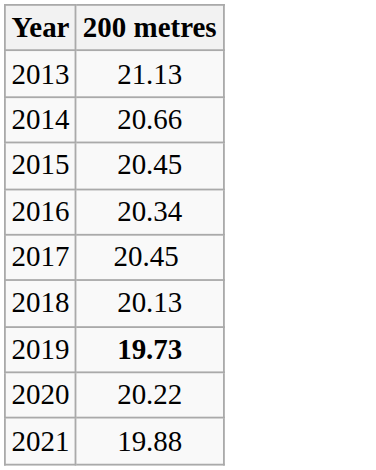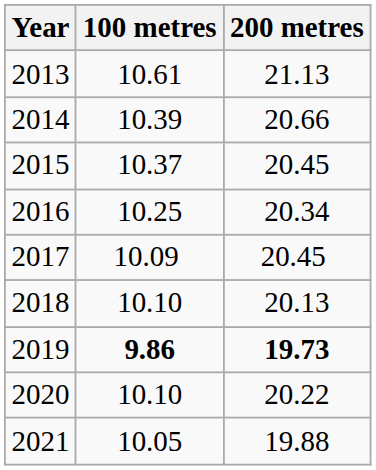+ column: 100 metres | 10.61 | 10.39 | 10.37 | 10.25 | 10.09 | 10.10 | 9.86 | 10.10 | 10.05
